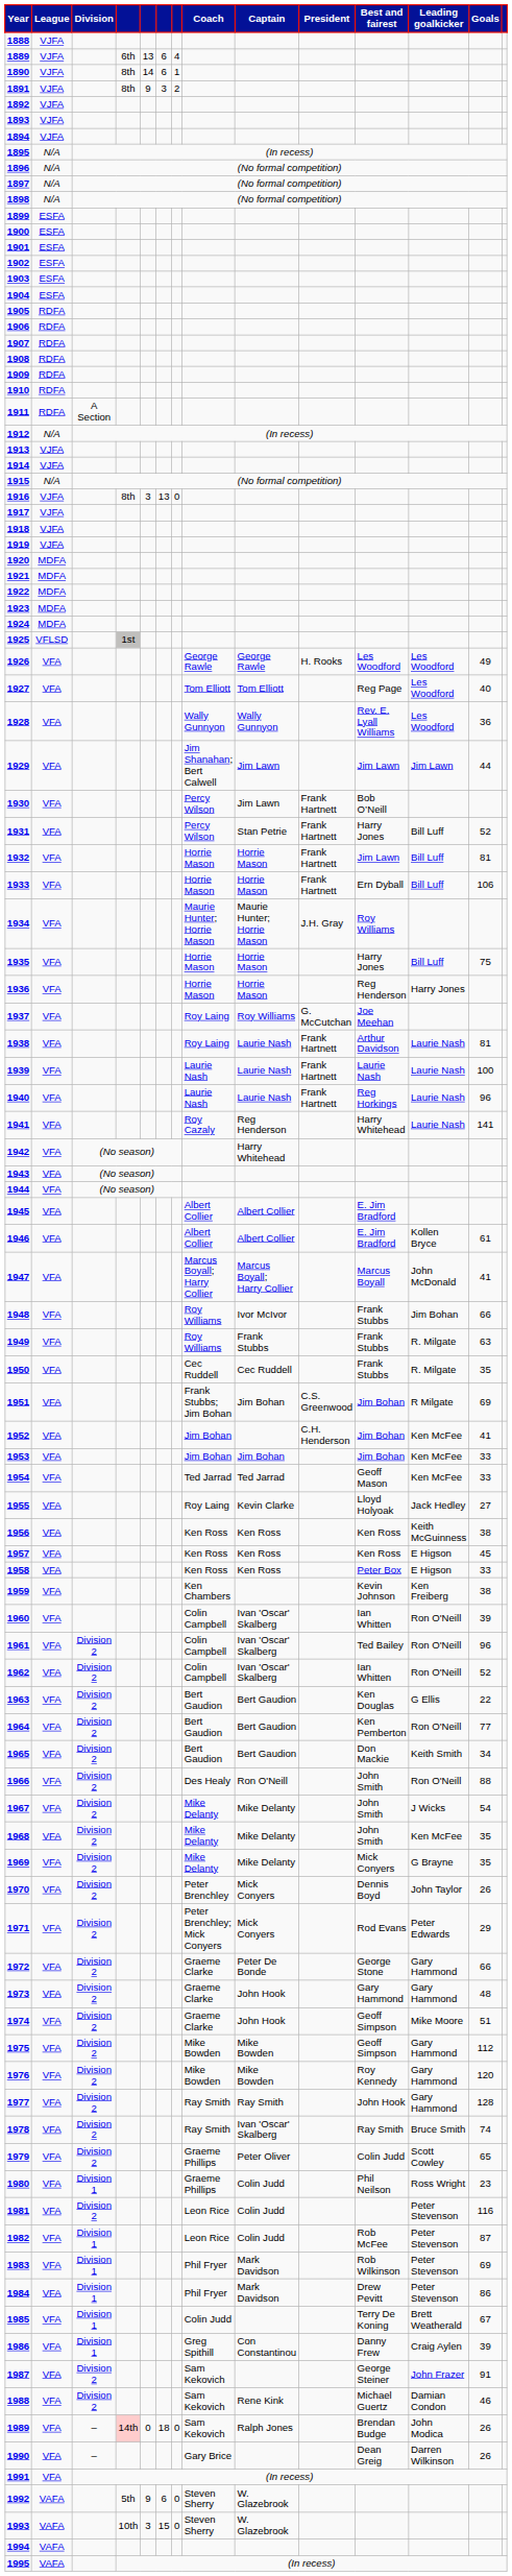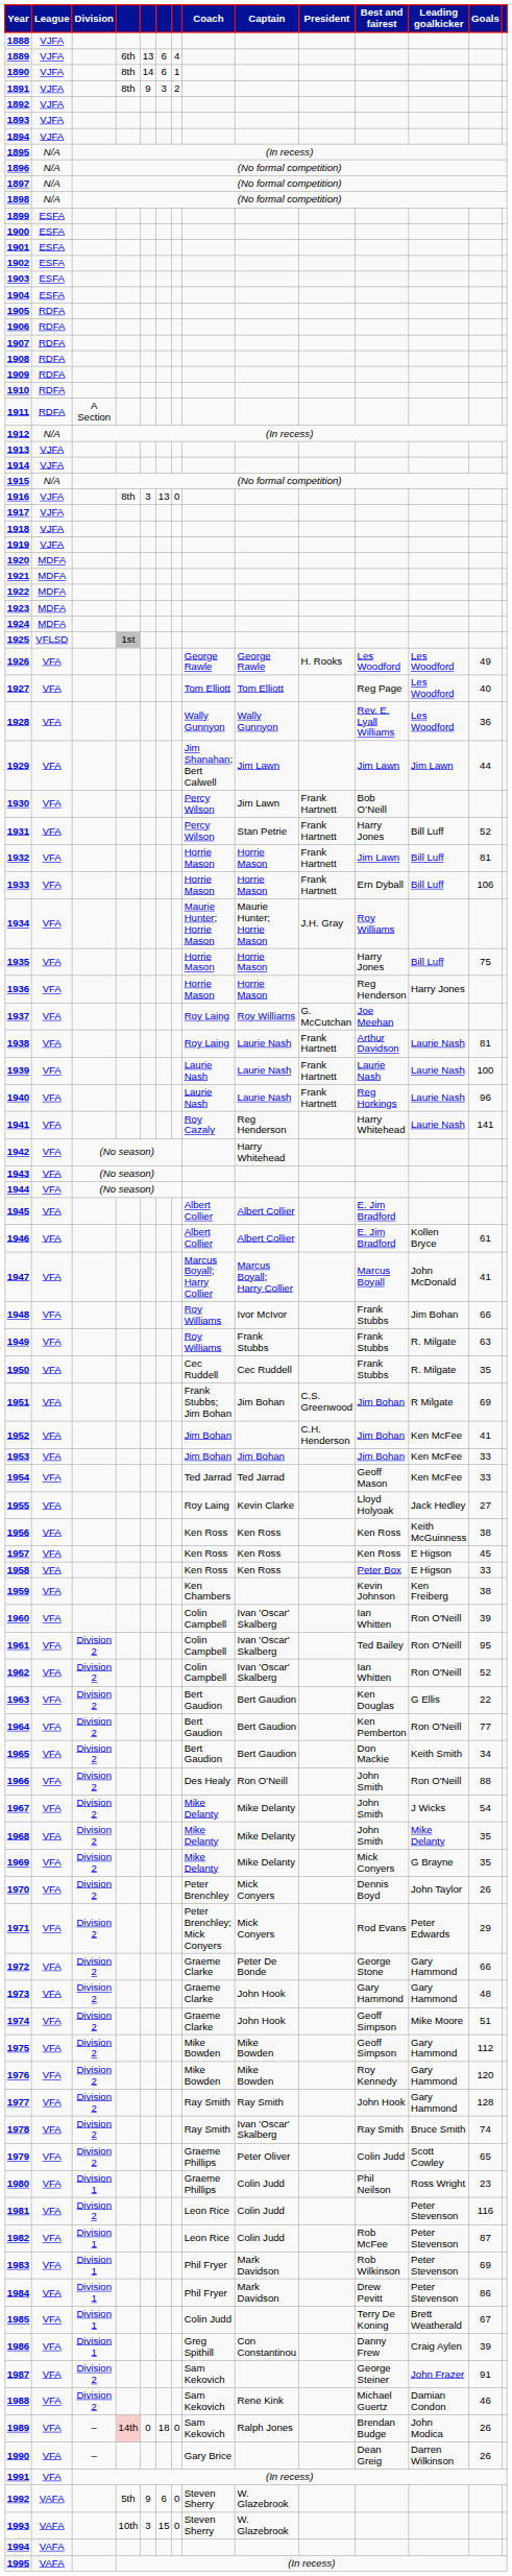1961 | Goals: 96 -> 95
1968 | Leading goalkicker: Ken McFee -> Mike Delanty
